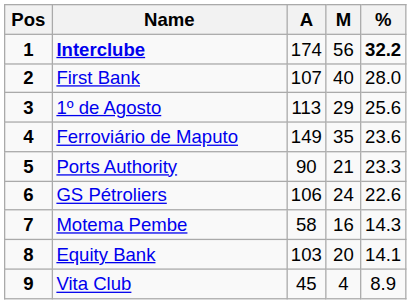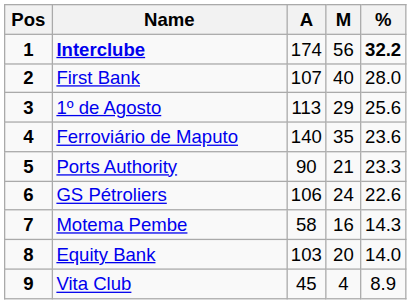Ferroviário de Maputo | A: 149 -> 140
Equity Bank | %: 14.1 -> 14.0
